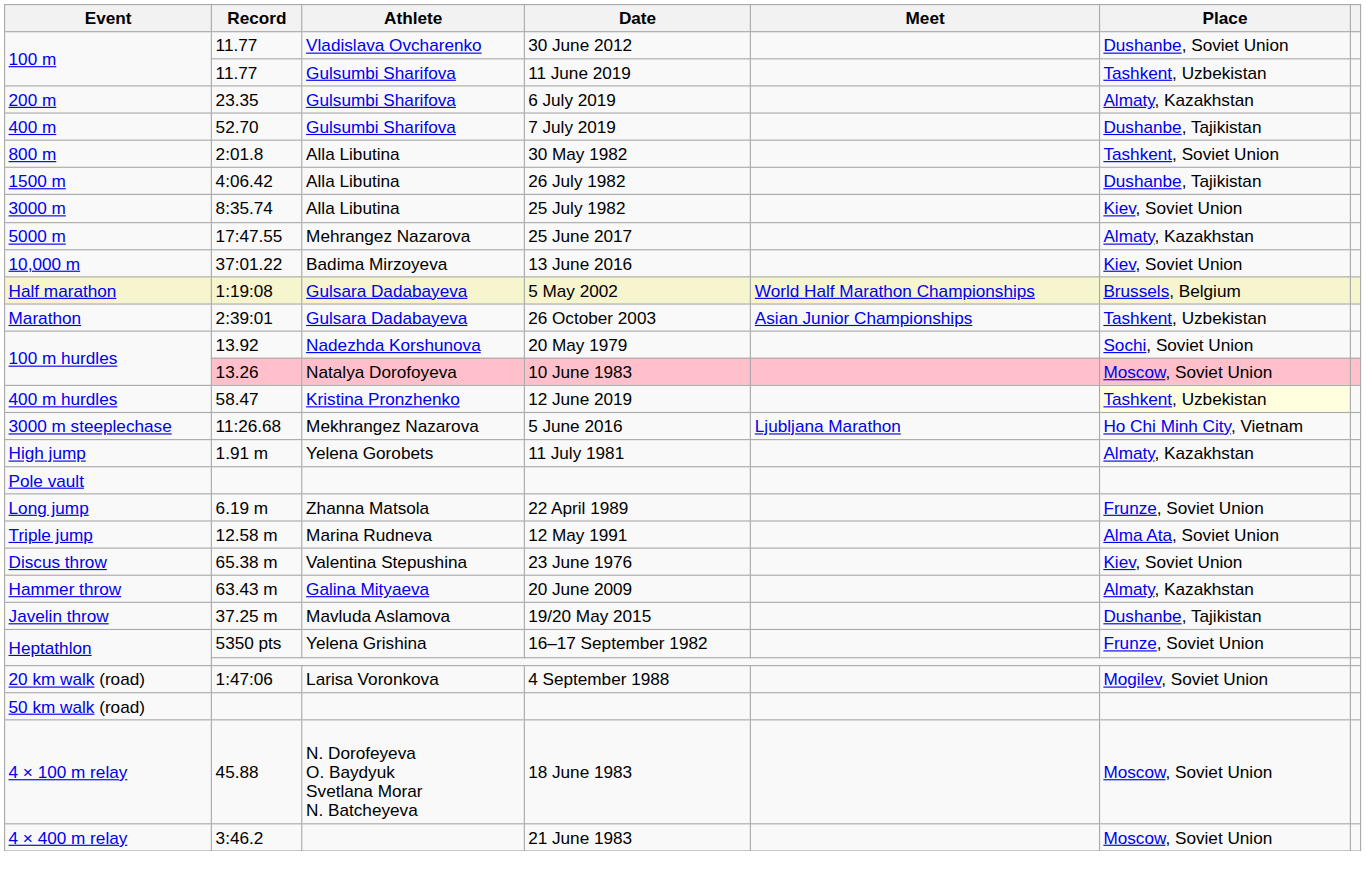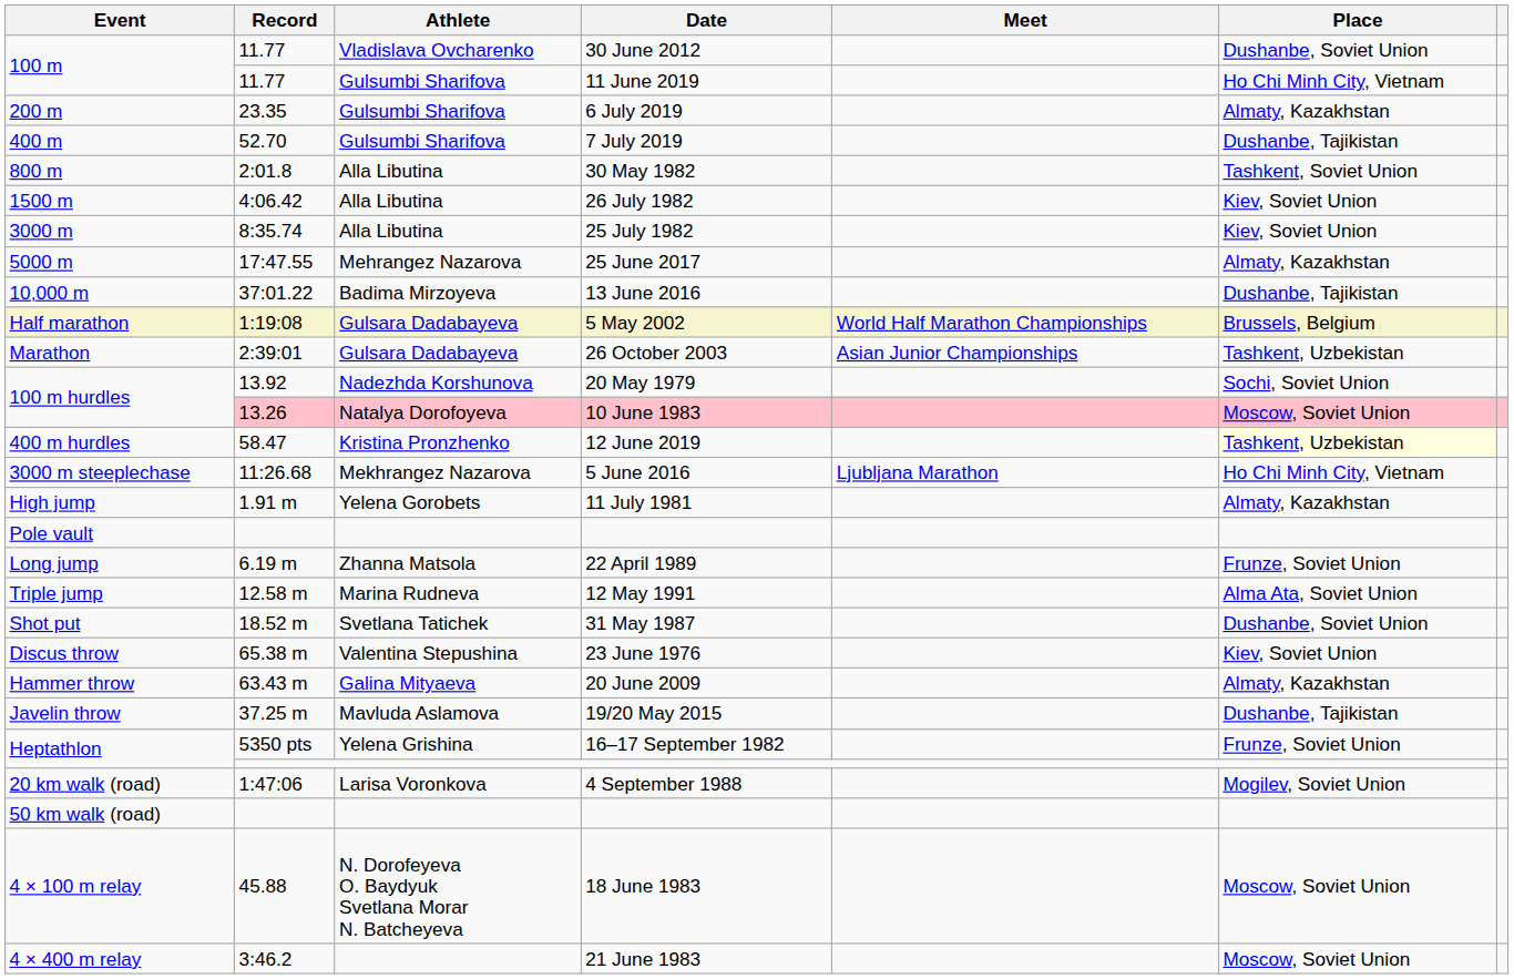11 June 2019 | Place: Tashkent, Uzbekistan -> Ho Chi Minh City, Vietnam
26 July 1982 | Place: Dushanbe, Tajikistan -> Kiev, Soviet Union
13 June 2016 | Place: Kiev, Soviet Union -> Dushanbe, Tajikistan
+ row: Shot put | 18.52 m | Svetlana Tatichek | 31 May 1987 | Dushanbe, Soviet Union
